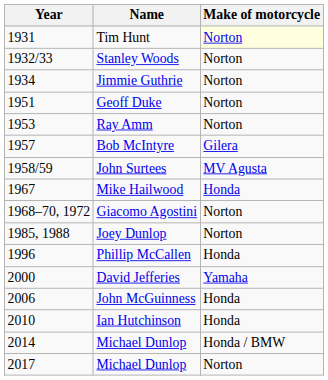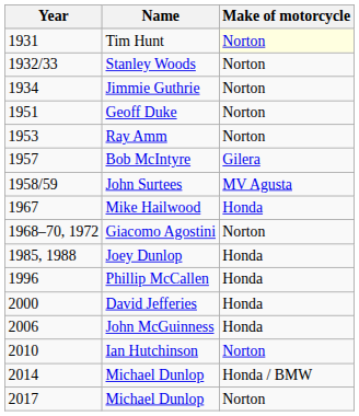Joey Dunlop | Make of motorcycle: Norton -> Honda
David Jefferies | Make of motorcycle: Yamaha -> Honda
Ian Hutchinson | Make of motorcycle: Honda -> Norton
